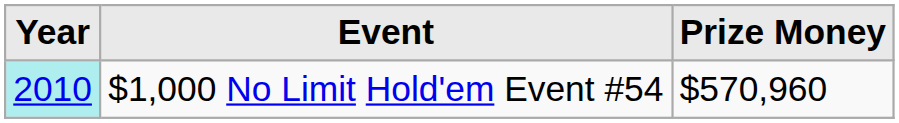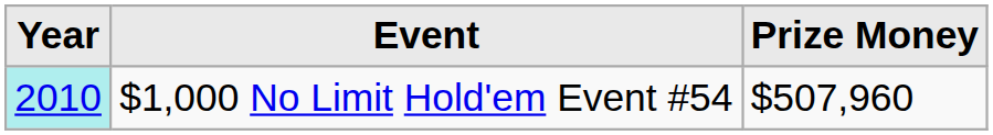$1,000 No Limit Hold'em Event #54 | Prize Money: $570,960 -> $507,960
